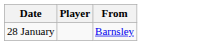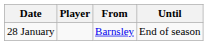+ column: Until | End of season
